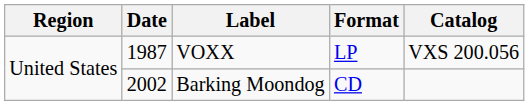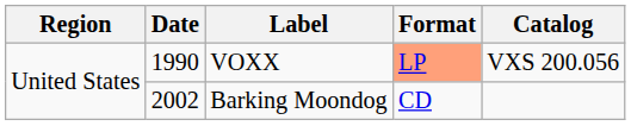VOXX | Date: 1987 -> 1990
VOXX | Format: no background -> lightsalmon background
